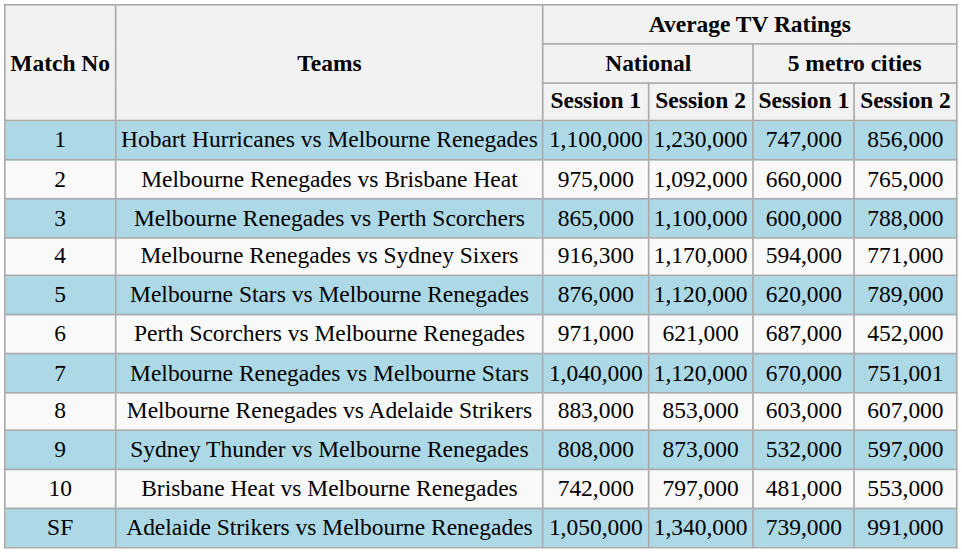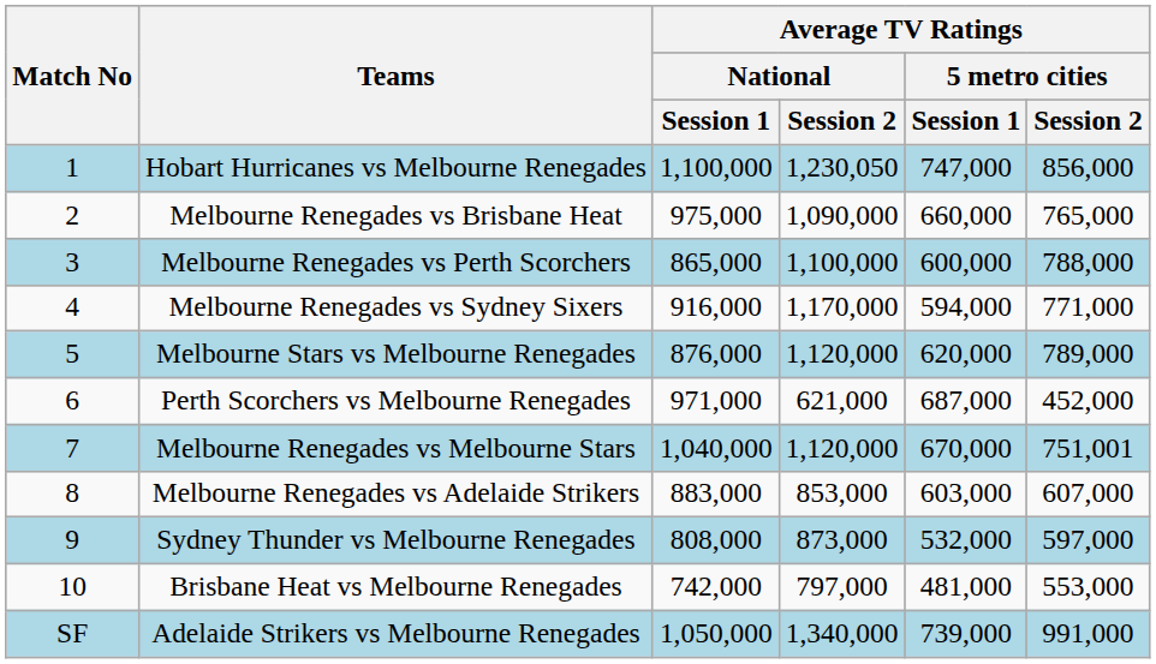Hobart Hurricanes vs Melbourne Renegades | Average TV Ratings / National / Session 2: 1,230,000 -> 1,230,050
Melbourne Renegades vs Brisbane Heat | Average TV Ratings / National / Session 2: 1,092,000 -> 1,090,000
Melbourne Renegades vs Sydney Sixers | Average TV Ratings / National / Session 1: 916,300 -> 916,000
